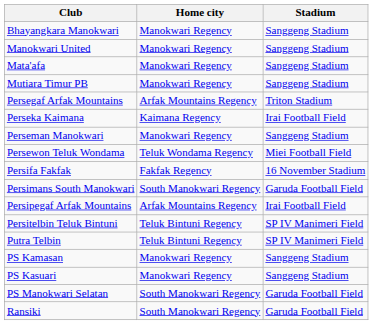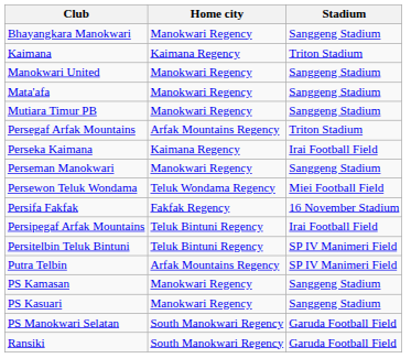+ row: Kaimana | Kaimana Regency | Triton Stadium
- row: Persimans South Manokwari | South Manokwari Regency | Garuda Football Field
Persipegaf Arfak Mountains | Home city: Arfak Mountains Regency -> Teluk Bintuni Regency
Putra Telbin | Home city: Teluk Bintuni Regency -> Arfak Mountains Regency
